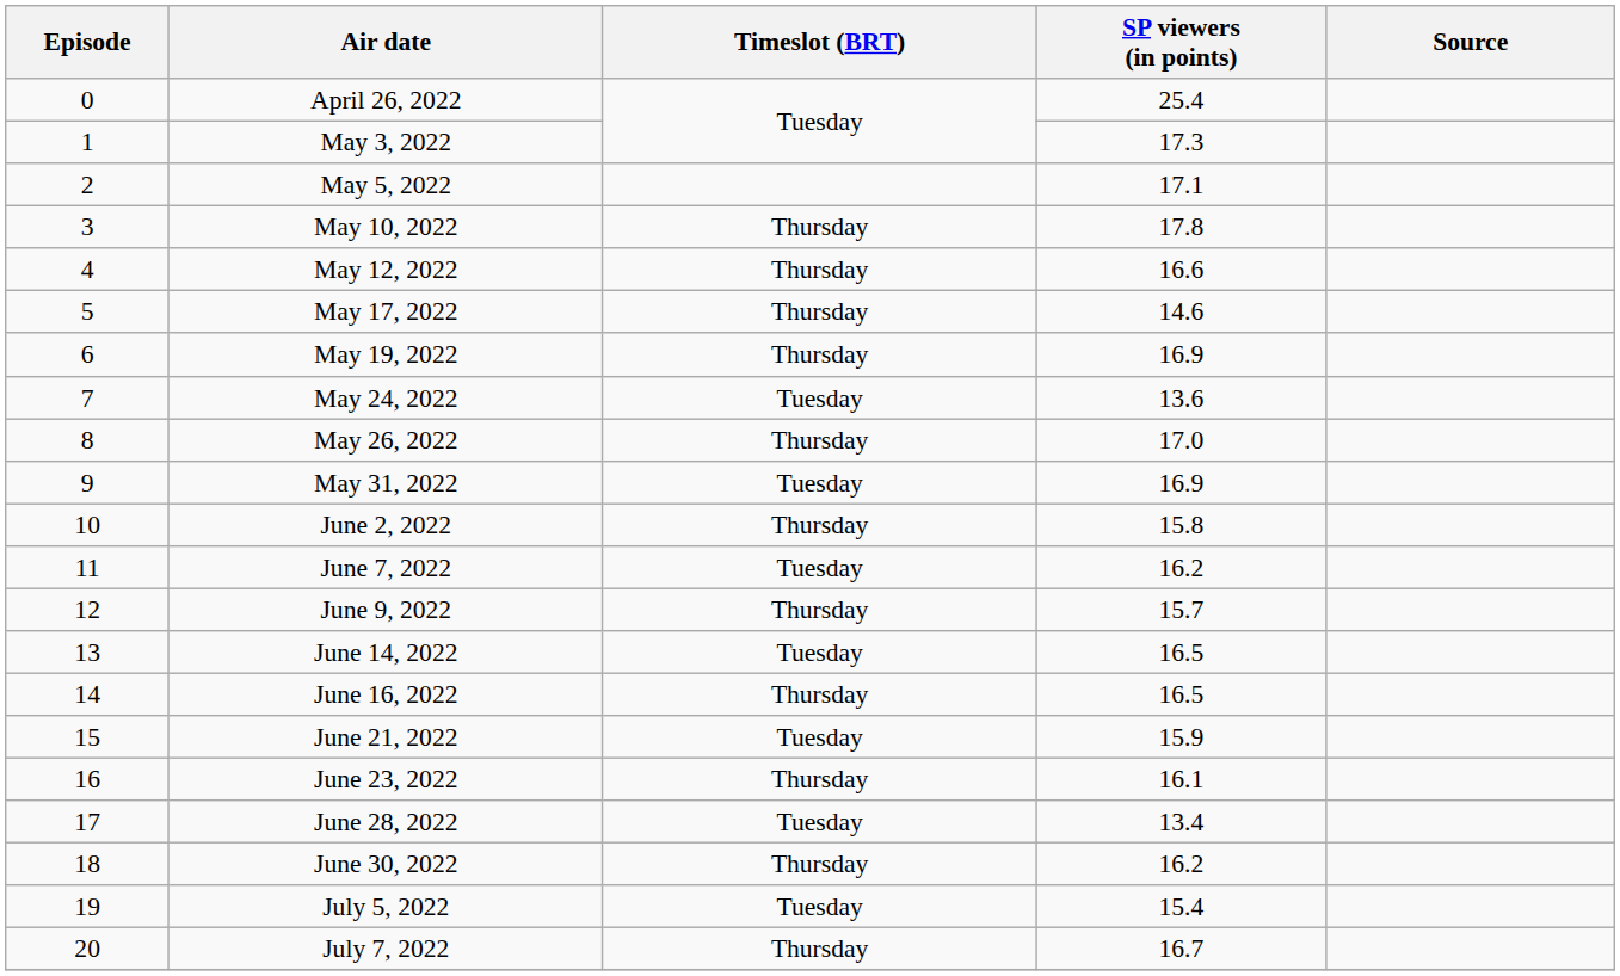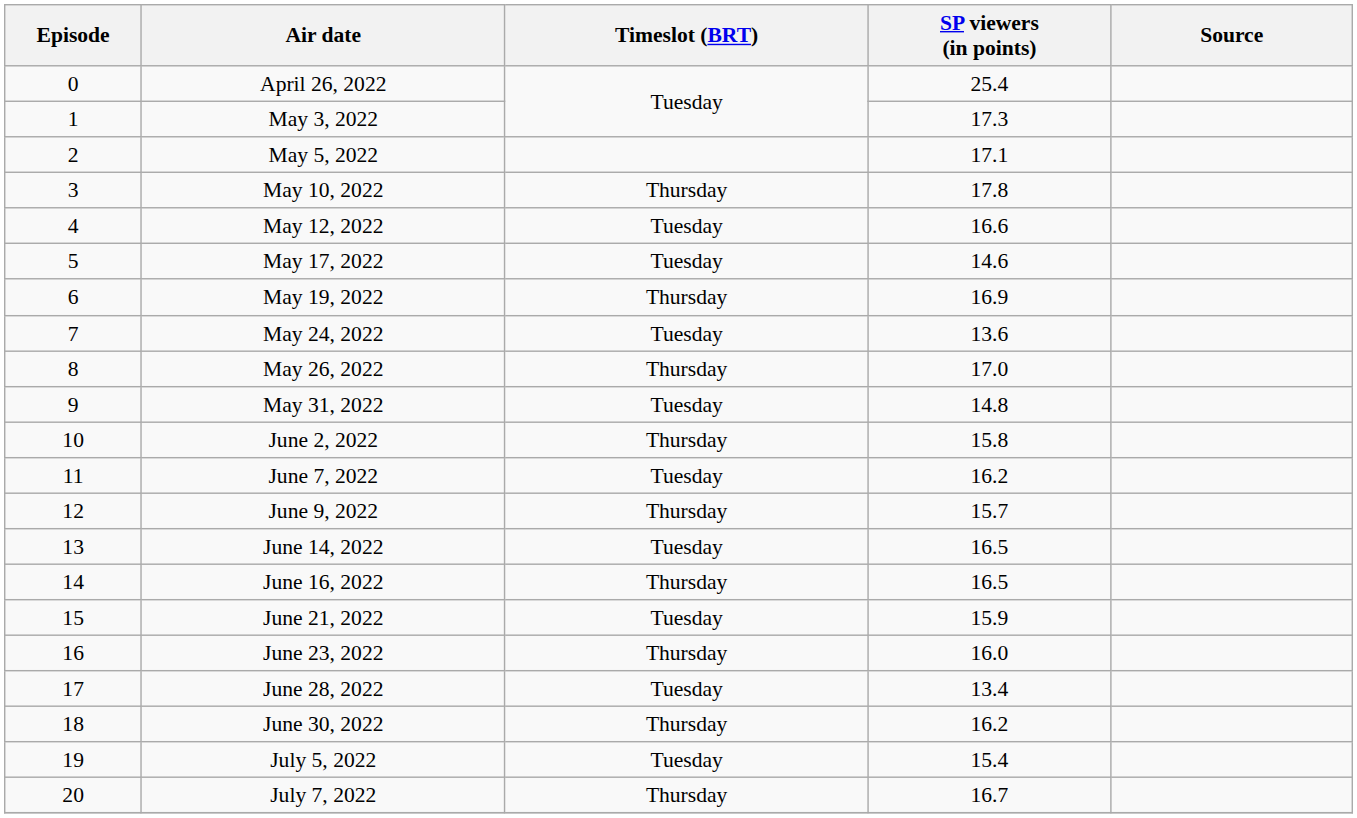May 12, 2022 | Timeslot (BRT): Thursday -> Tuesday
May 17, 2022 | Timeslot (BRT): Thursday -> Tuesday
May 31, 2022 | SP viewers (in points): 16.9 -> 14.8
June 23, 2022 | SP viewers (in points): 16.1 -> 16.0
